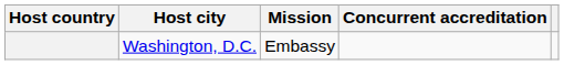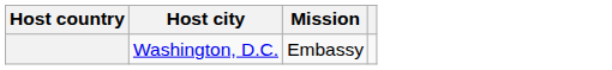- column: Concurrent accreditation
